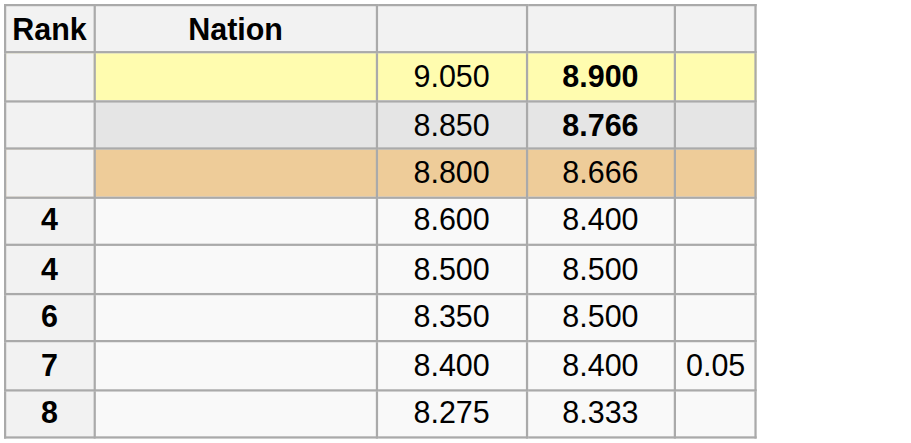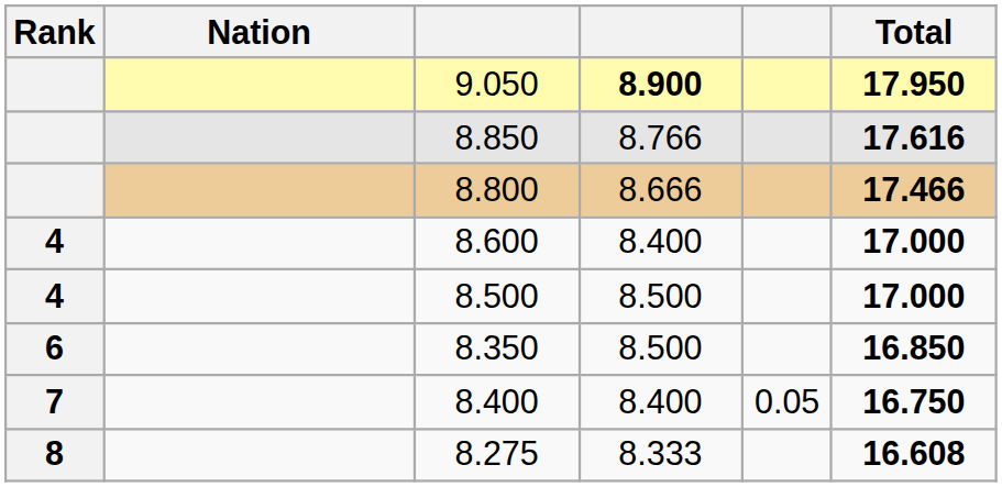+ column: Total | 17.950 | 17.616 | 17.466 | 17.000 | 17.000 | 16.850 | 16.750 | 16.608
8.850 | column 4: bold -> normal
